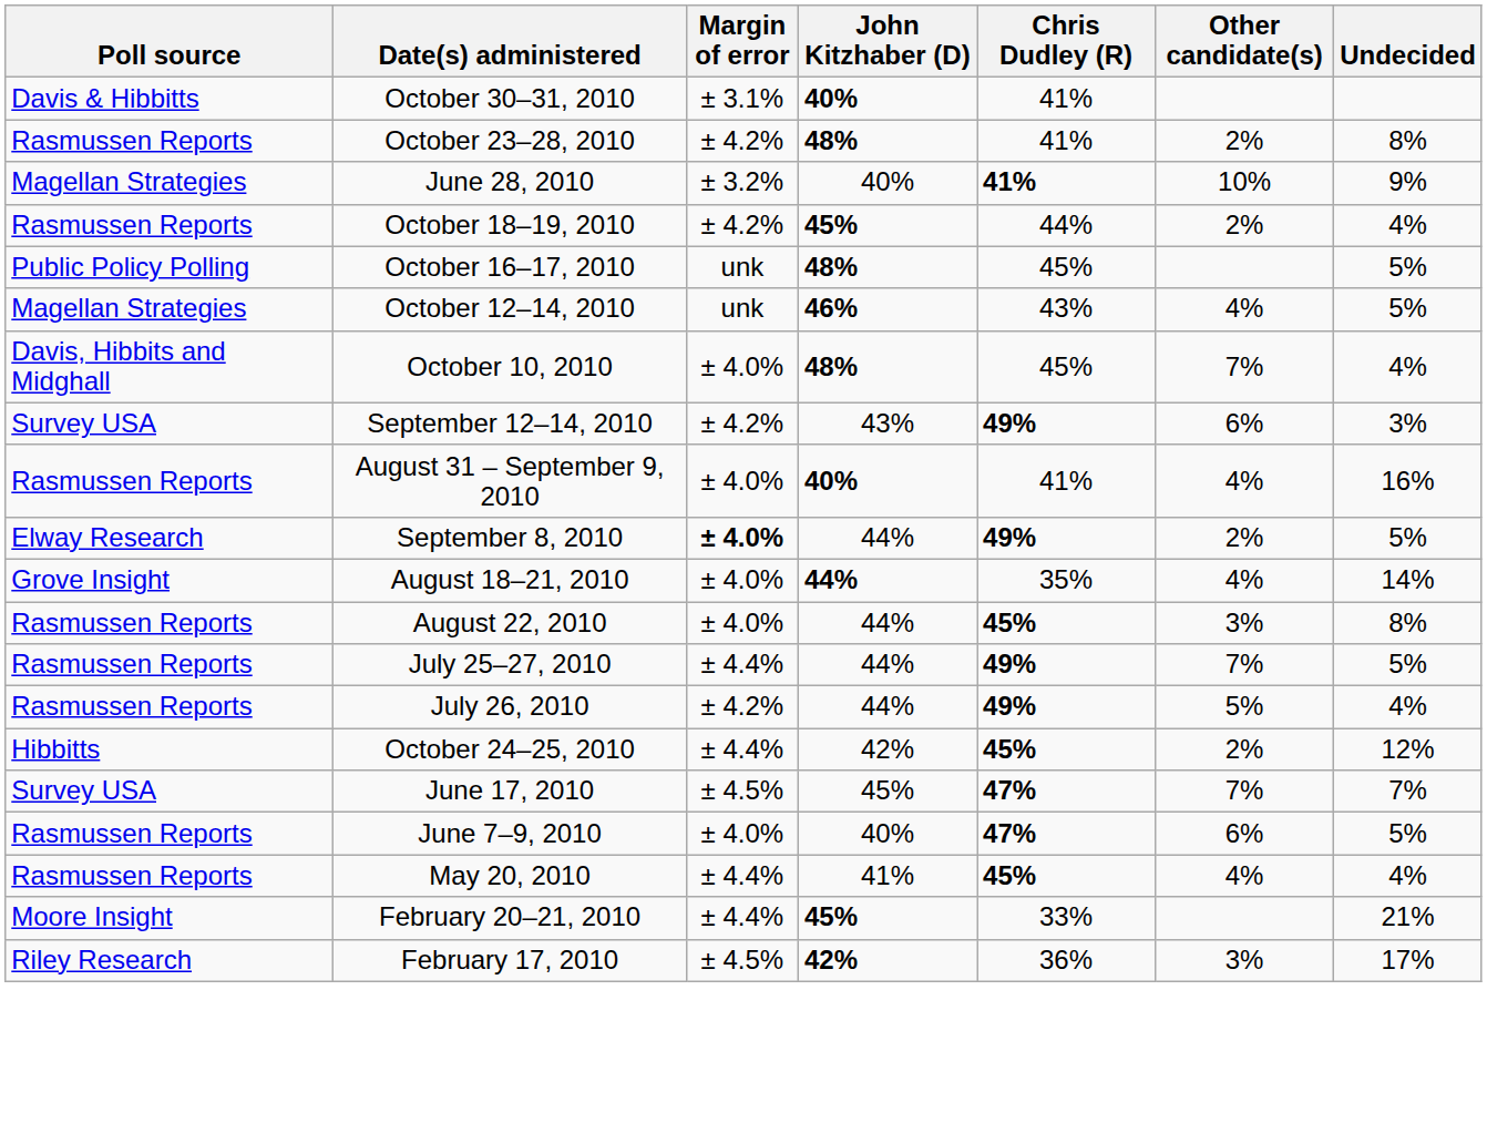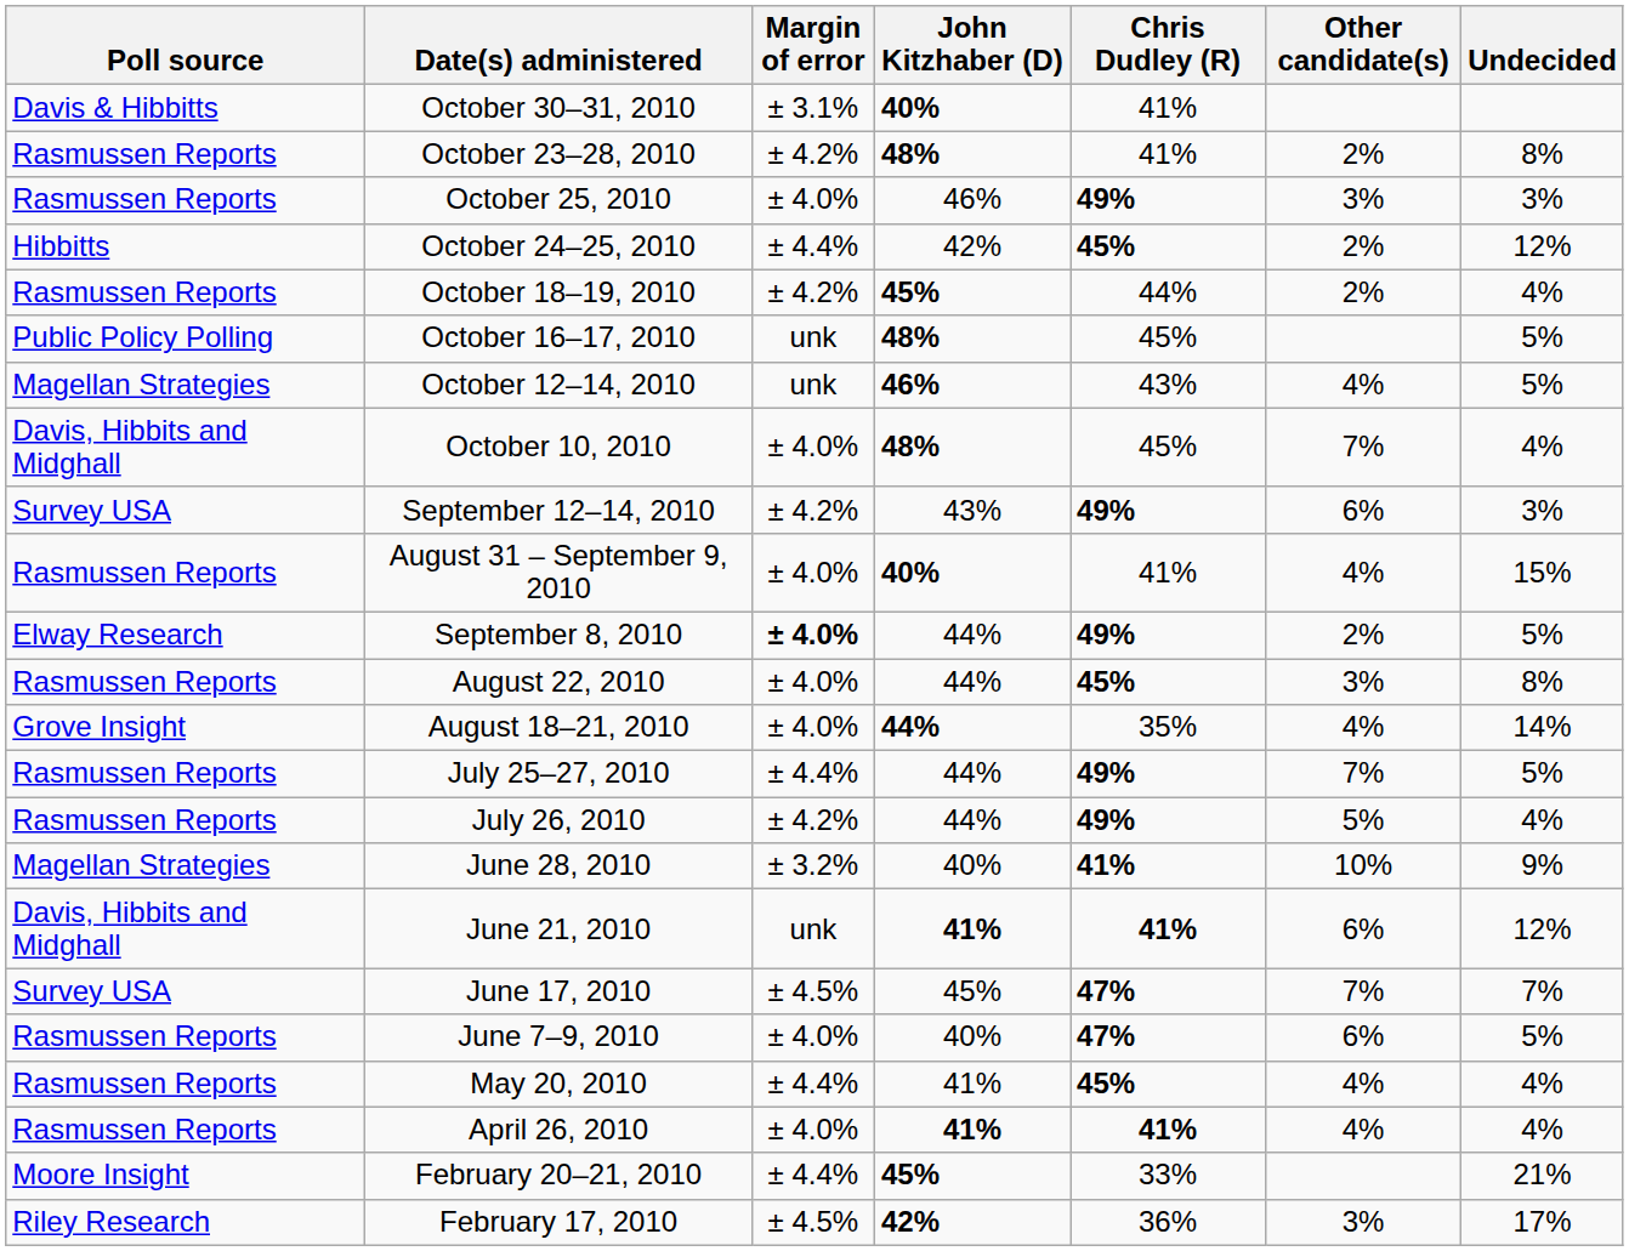+ row: Rasmussen Reports | October 25, 2010 | ± 4.0% | 46% | 49% | 3% | 3%
rows swapped: October 24–25, 2010 <-> June 28, 2010
August 31 – September 9, 2010 | Undecided: 16% -> 15%
rows swapped: August 22, 2010 <-> August 18–21, 2010
+ row: Davis, Hibbits and Midghall | June 21, 2010 | unk | 41% | 41% | 6% | 12%
+ row: Rasmussen Reports | April 26, 2010 | ± 4.0% | 41% | 41% | 4% | 4%
